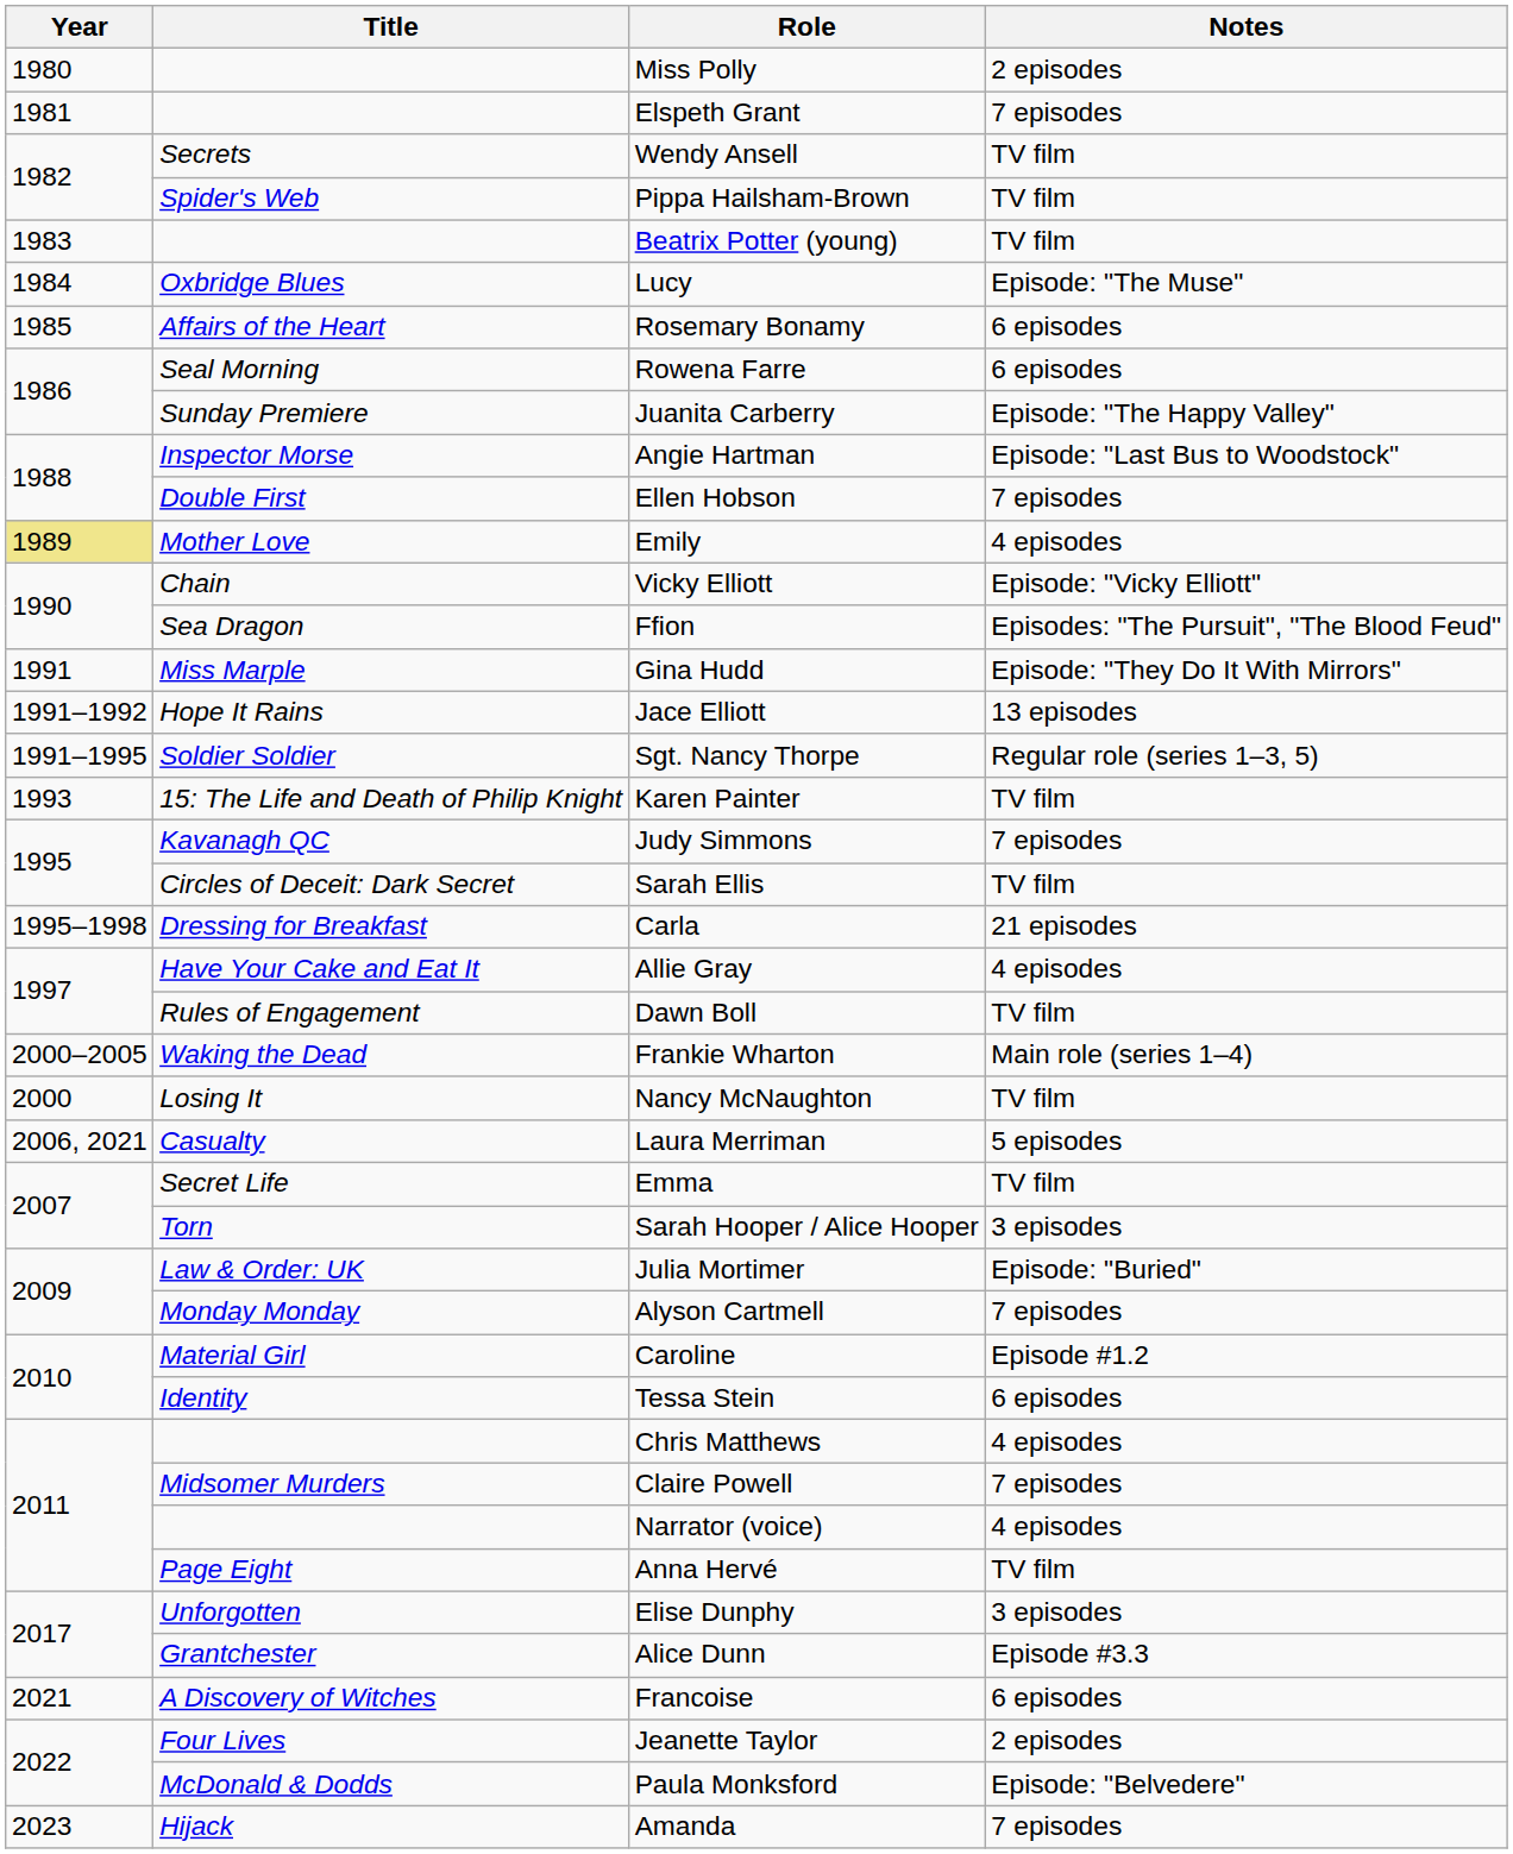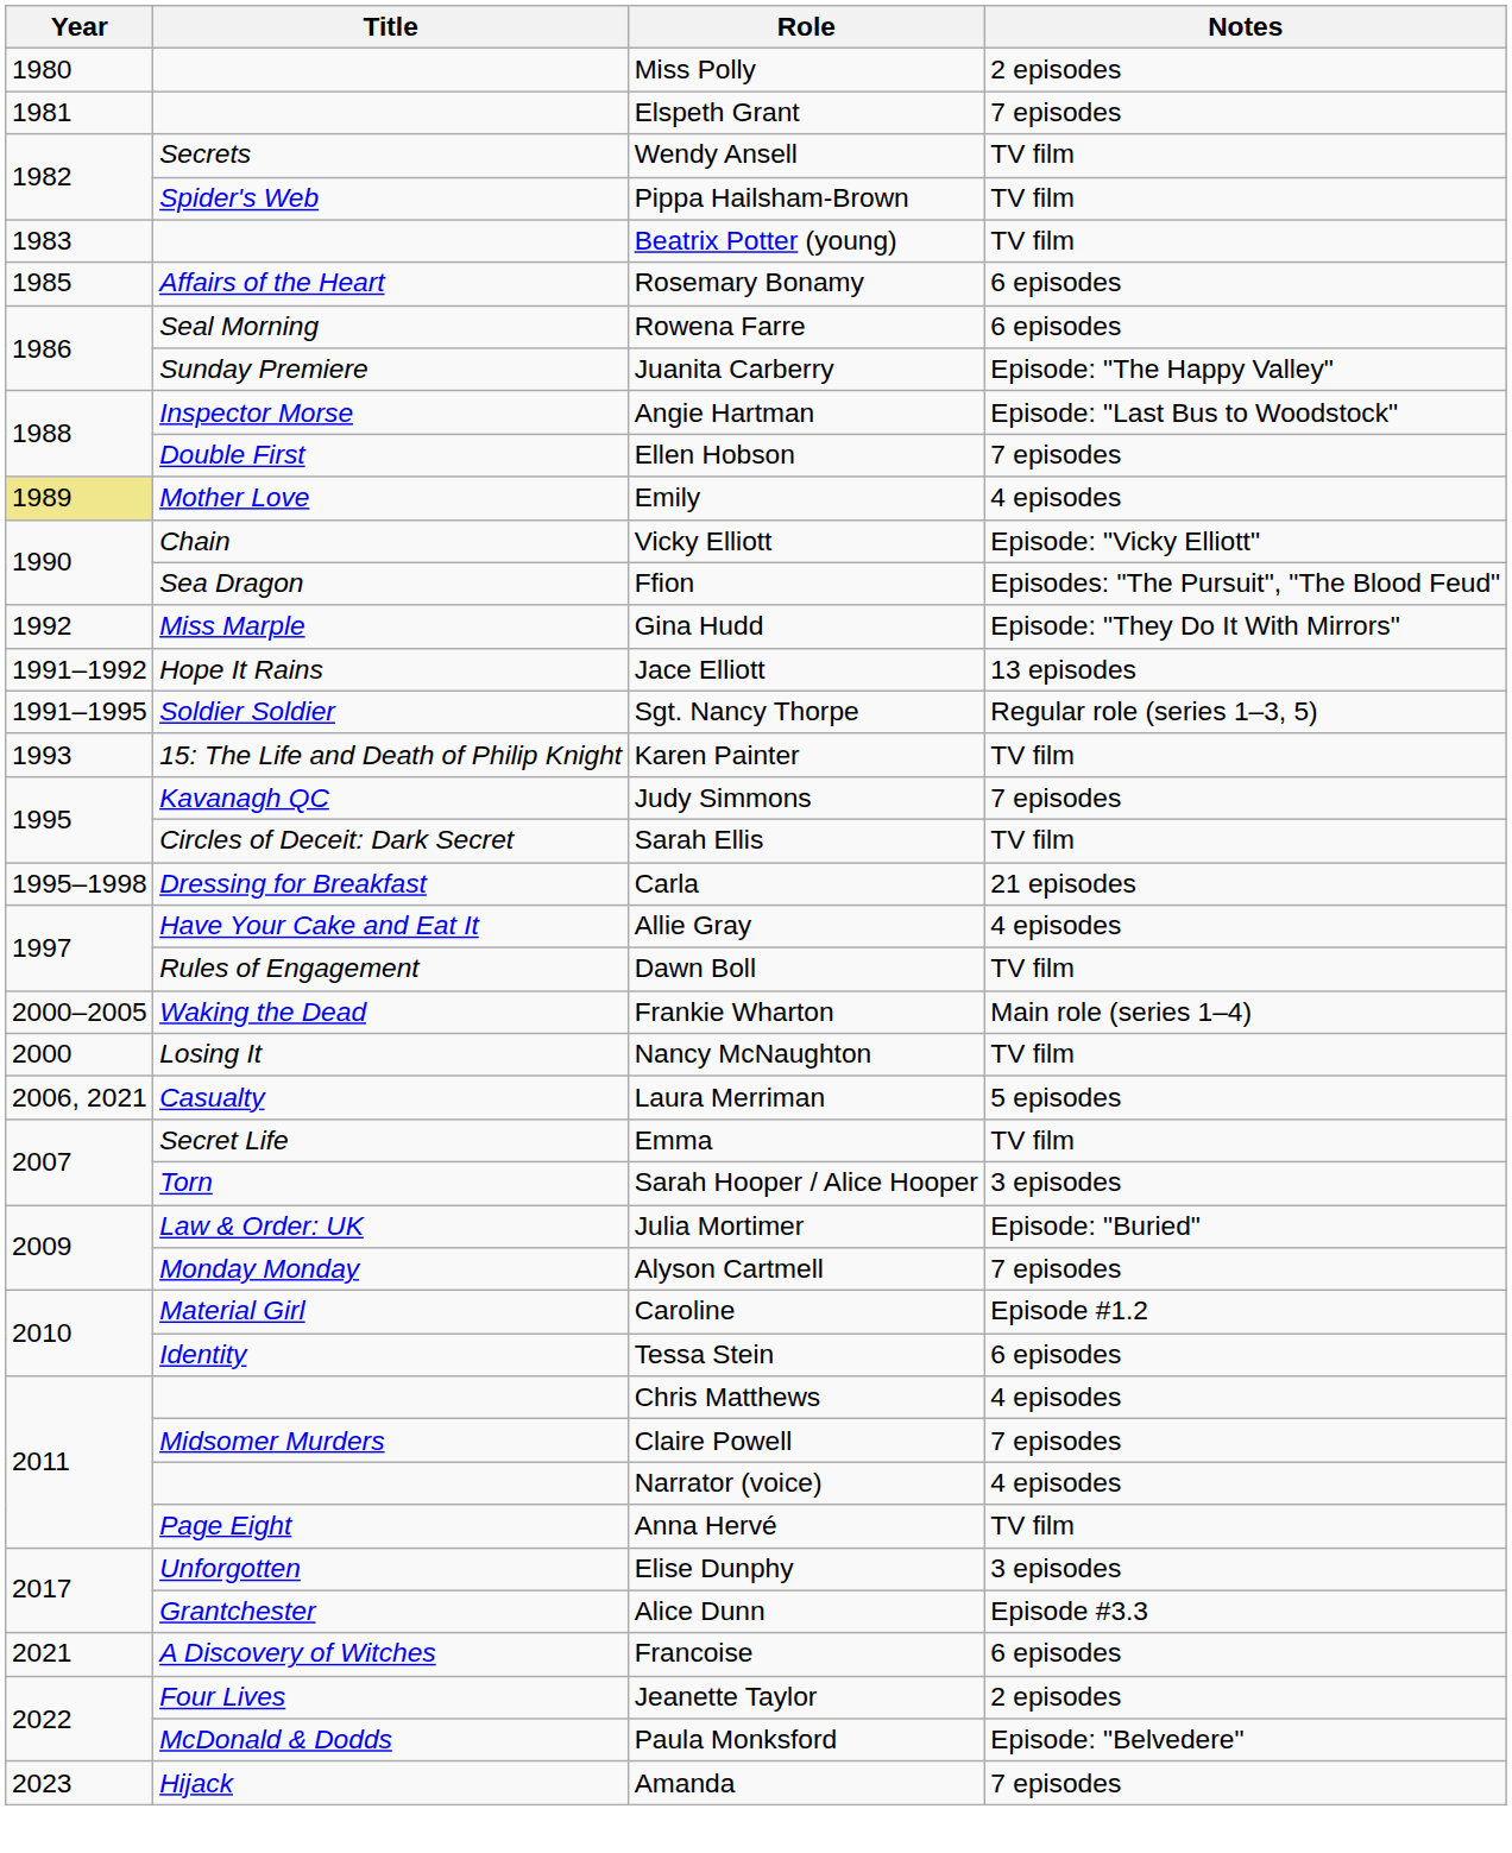- row: 1984 | Oxbridge Blues | Lucy | Episode: "The Muse"
Gina Hudd | Year: 1991 -> 1992
